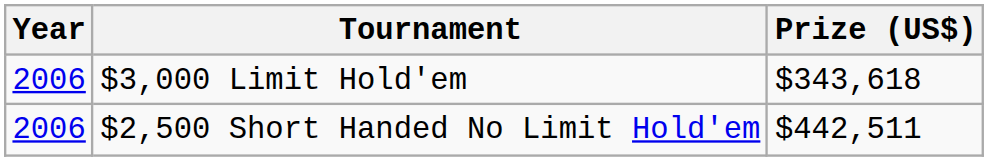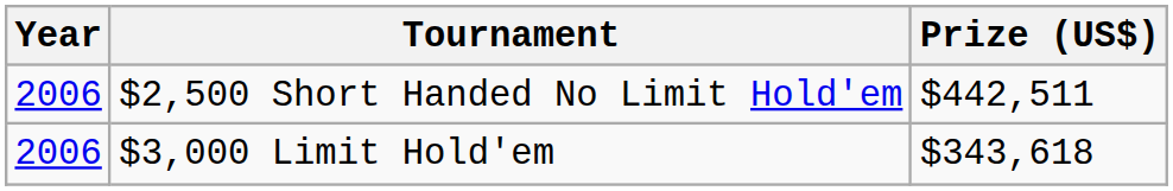rows swapped: $2,500 Short Handed No Limit Hold'em <-> $3,000 Limit Hold'em
